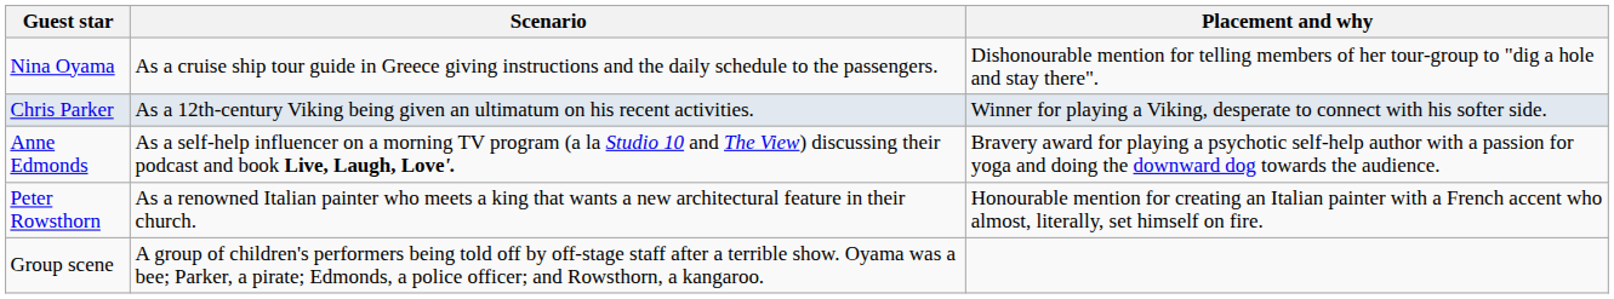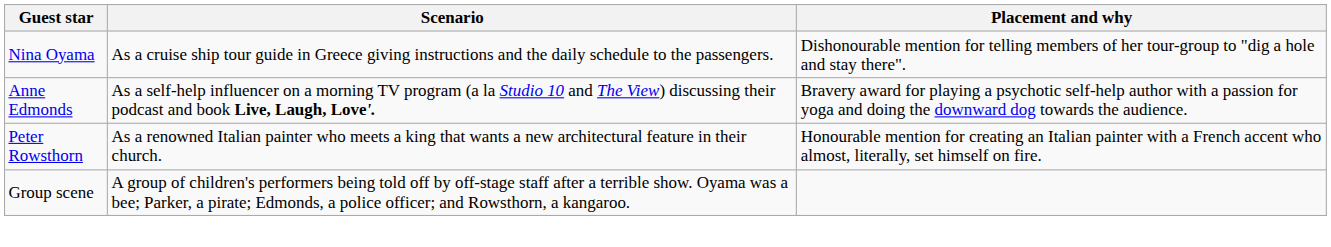- row: Chris Parker | As a 12th-century Viking being given an ultimatum on his recent activities. | Winner for playing a Viking, desperate to connect with his softer side.
